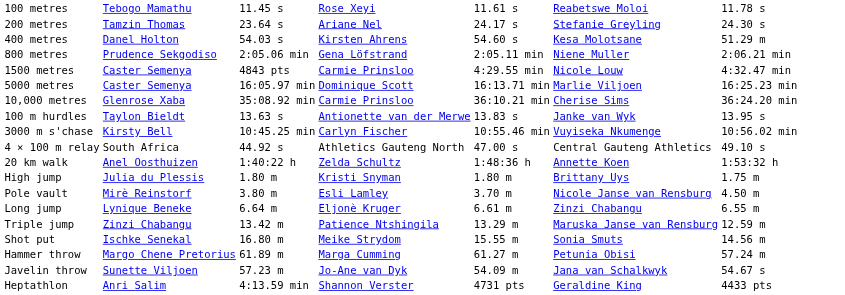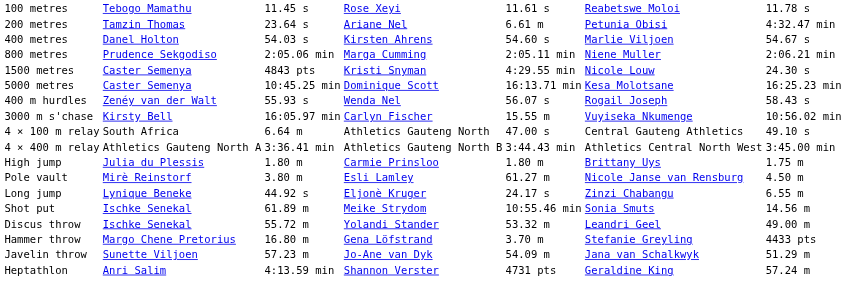200 metres | column 5: 24.17 s -> 6.61 m
200 metres | column 6: Stefanie Greyling -> Petunia Obisi
200 metres | column 7: 24.30 s -> 4:32.47 min
400 metres | column 6: Kesa Molotsane -> Marlie Viljoen
400 metres | column 7: 51.29 m -> 54.67 s
800 metres | column 4: Gena Löfstrand -> Marga Cumming
1500 metres | column 4: Carmie Prinsloo -> Kristi Snyman
1500 metres | column 7: 4:32.47 min -> 24.30 s
5000 metres | column 3: 16:05.97 min -> 10:45.25 min
5000 metres | column 6: Marlie Viljoen -> Kesa Molotsane
- row: 10,000 metres | Glenrose Xaba | 35:08.92 min | Carmie Prinsloo | 36:10.21 min | Cherise Sims | 36:24.20 min
- row: 100 m hurdles | Taylon Bieldt | 13.63 s | Antionette van der Merwe | 13.83 s | Janke van Wyk | 13.95 s
+ row: 400 m hurdles | Zenéy van der Walt | 55.93 s | Wenda Nel | 56.07 s | Rogail Joseph | 58.43 s
3000 m s'chase | column 3: 10:45.25 min -> 16:05.97 min
3000 m s'chase | column 5: 10:55.46 min -> 15.55 m
4 × 100 m relay | column 3: 44.92 s -> 6.64 m
+ row: 4 × 400 m relay | Athletics Gauteng North A | 3:36.41 min | Athletics Gauteng North B | 3:44.43 min | Athletics Central North West | 3:45.00 min
- row: 20 km walk | Anel Oosthuizen | 1:40:22 h | Zelda Schultz | 1:48:36 h | Annette Koen | 1:53:32 h
High jump | column 4: Kristi Snyman -> Carmie Prinsloo
Pole vault | column 5: 3.70 m -> 61.27 m
Long jump | column 3: 6.64 m -> 44.92 s
Long jump | column 5: 6.61 m -> 24.17 s
- row: Triple jump | Zinzi Chabangu | 13.42 m | Patience Ntshingila | 13.29 m | Maruska Janse van Rensburg | 12.59 m
Shot put | column 3: 16.80 m -> 61.89 m
Shot put | column 5: 15.55 m -> 10:55.46 min
+ row: Discus throw | Ischke Senekal | 55.72 m | Yolandi Stander | 53.32 m | Leandri Geel | 49.00 m
Hammer throw | column 3: 61.89 m -> 16.80 m
Hammer throw | column 4: Marga Cumming -> Gena Löfstrand
Hammer throw | column 5: 61.27 m -> 3.70 m
Hammer throw | column 6: Petunia Obisi -> Stefanie Greyling
Hammer throw | column 7: 57.24 m -> 4433 pts
Javelin throw | column 7: 54.67 s -> 51.29 m
Heptathlon | column 7: 4433 pts -> 57.24 m
